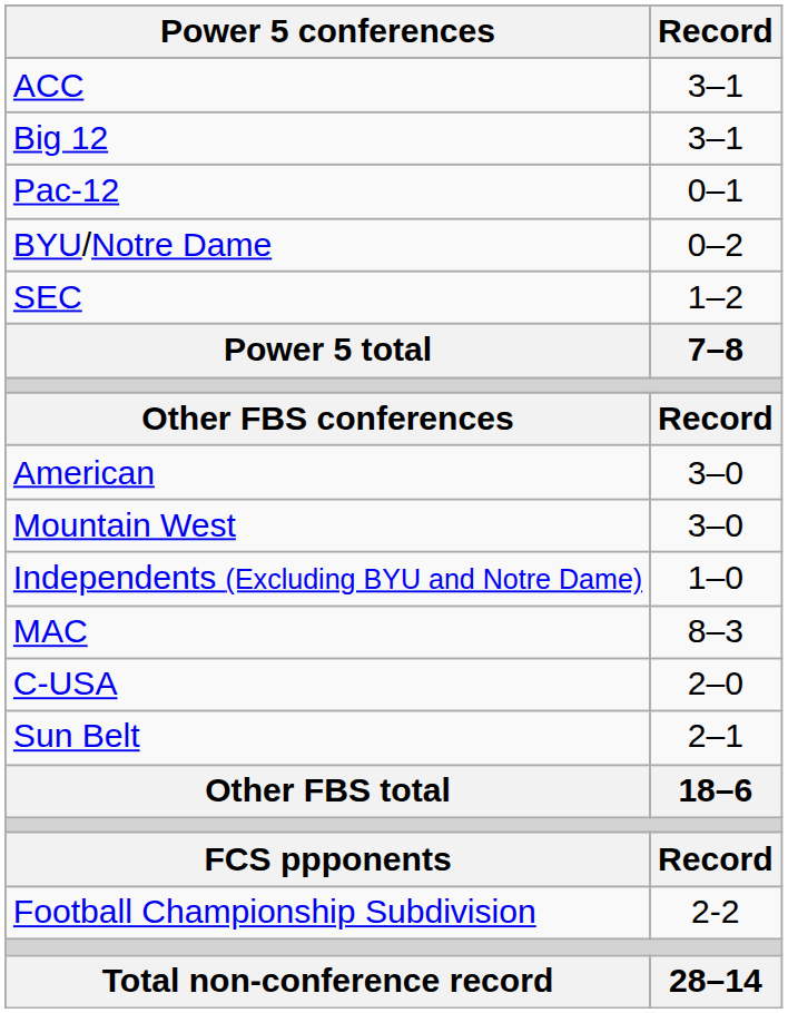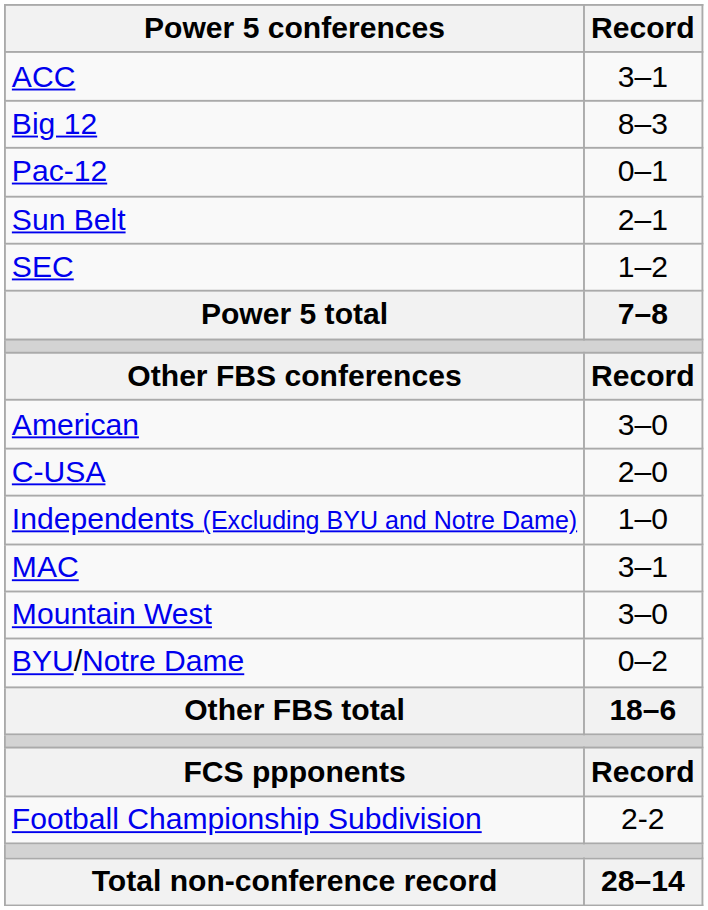Big 12 | Record: 3–1 -> 8–3
rows swapped: BYU/Notre Dame <-> Sun Belt
rows swapped: C-USA <-> Mountain West
MAC | Record: 8–3 -> 3–1
